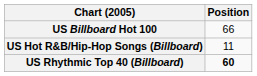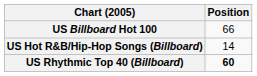US Hot R&B/Hip-Hop Songs (Billboard) | Position: 11 -> 14
